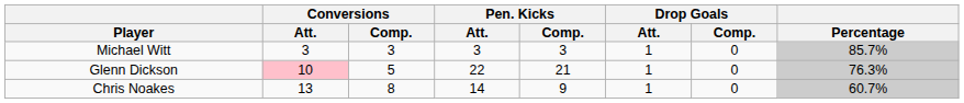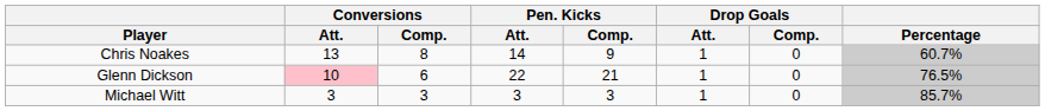rows swapped: Michael Witt <-> Chris Noakes
Glenn Dickson | Conversions / Comp.: 5 -> 6
Glenn Dickson | Percentage: 76.3% -> 76.5%
